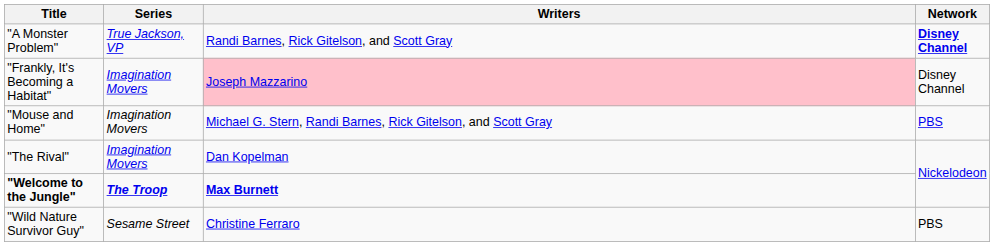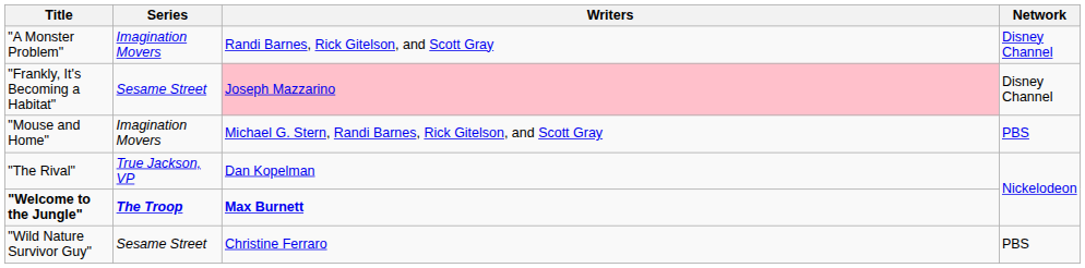"A Monster Problem" | Series: True Jackson, VP -> Imagination Movers
"A Monster Problem" | Network: bold -> normal
"Frankly, It's Becoming a Habitat" | Series: Imagination Movers -> Sesame Street
"The Rival" | Series: Imagination Movers -> True Jackson, VP
